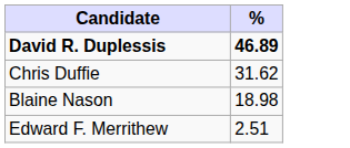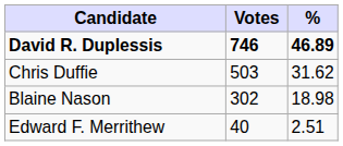+ column: Votes | 746 | 503 | 302 | 40
